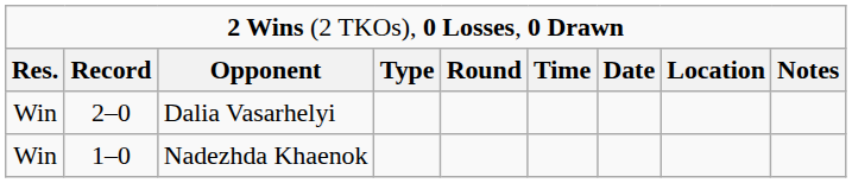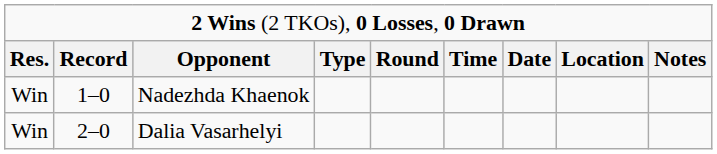rows swapped: Dalia Vasarhelyi <-> Nadezhda Khaenok
